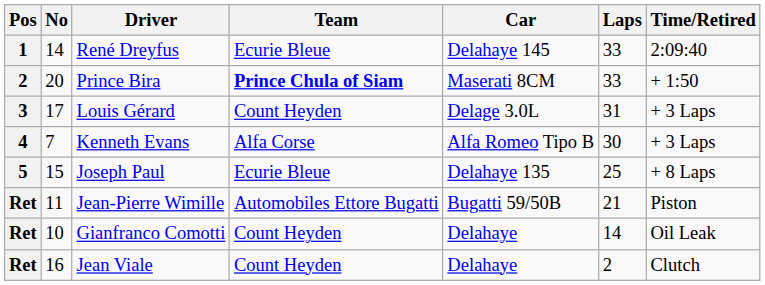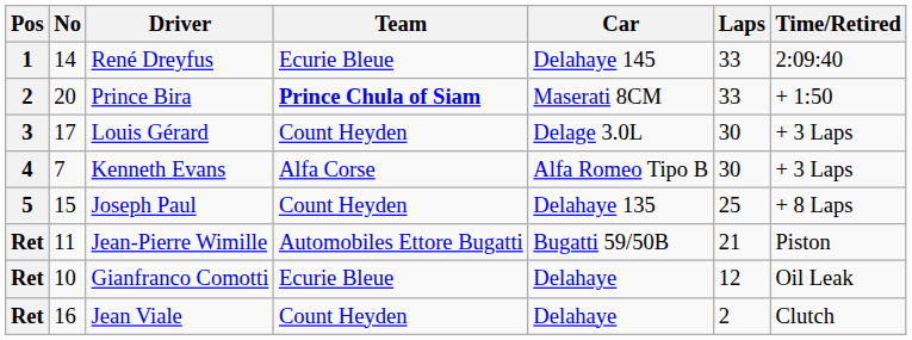Louis Gérard | Laps: 31 -> 30
Joseph Paul | Team: Ecurie Bleue -> Count Heyden
Gianfranco Comotti | Team: Count Heyden -> Ecurie Bleue
Gianfranco Comotti | Laps: 14 -> 12
